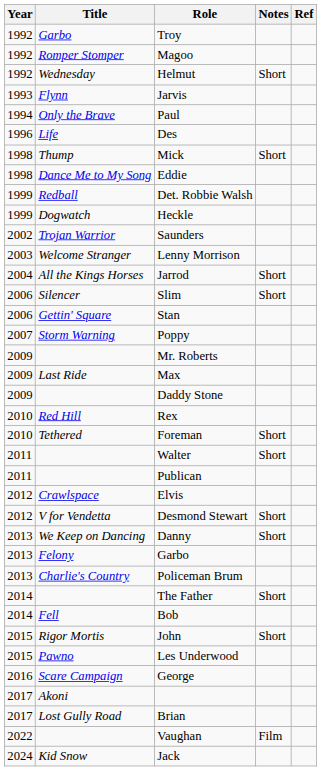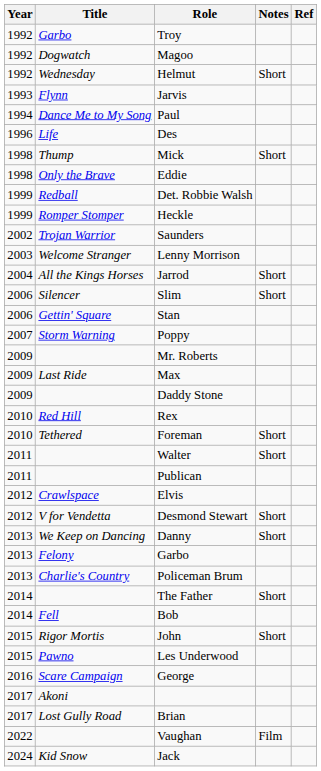Magoo | Title: Romper Stomper -> Dogwatch
Paul | Title: Only the Brave -> Dance Me to My Song
Eddie | Title: Dance Me to My Song -> Only the Brave
Heckle | Title: Dogwatch -> Romper Stomper
